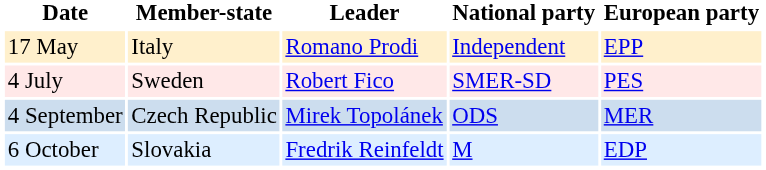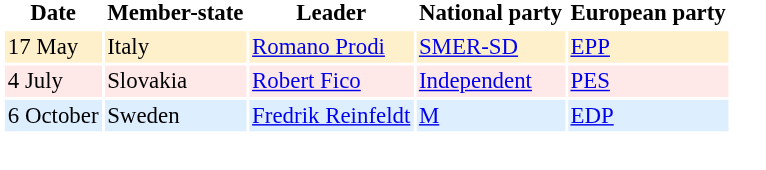17 May | National party: Independent -> SMER-SD
4 July | Member-state: Sweden -> Slovakia
4 July | National party: SMER-SD -> Independent
- row: 4 September | Czech Republic | Mirek Topolánek | ODS | MER
6 October | Member-state: Slovakia -> Sweden
